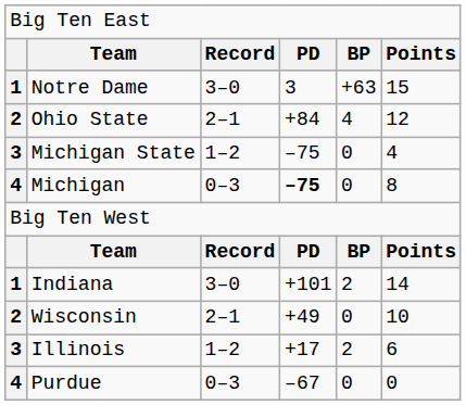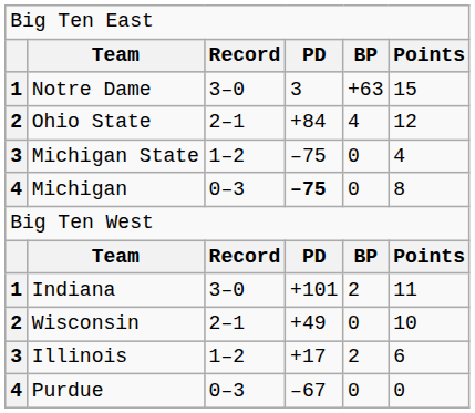Indiana | column 6: 14 -> 11
